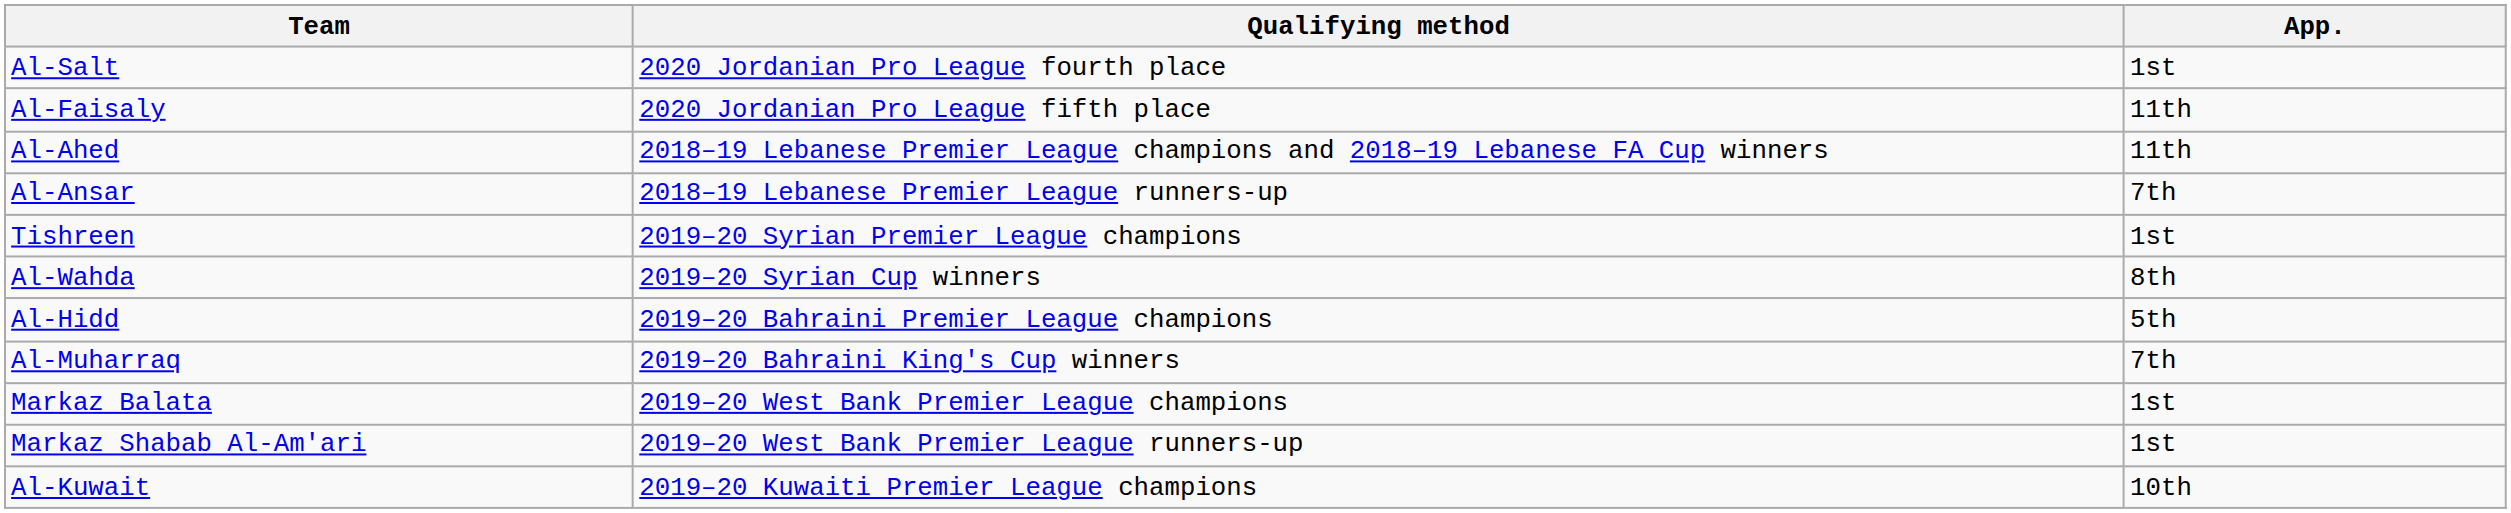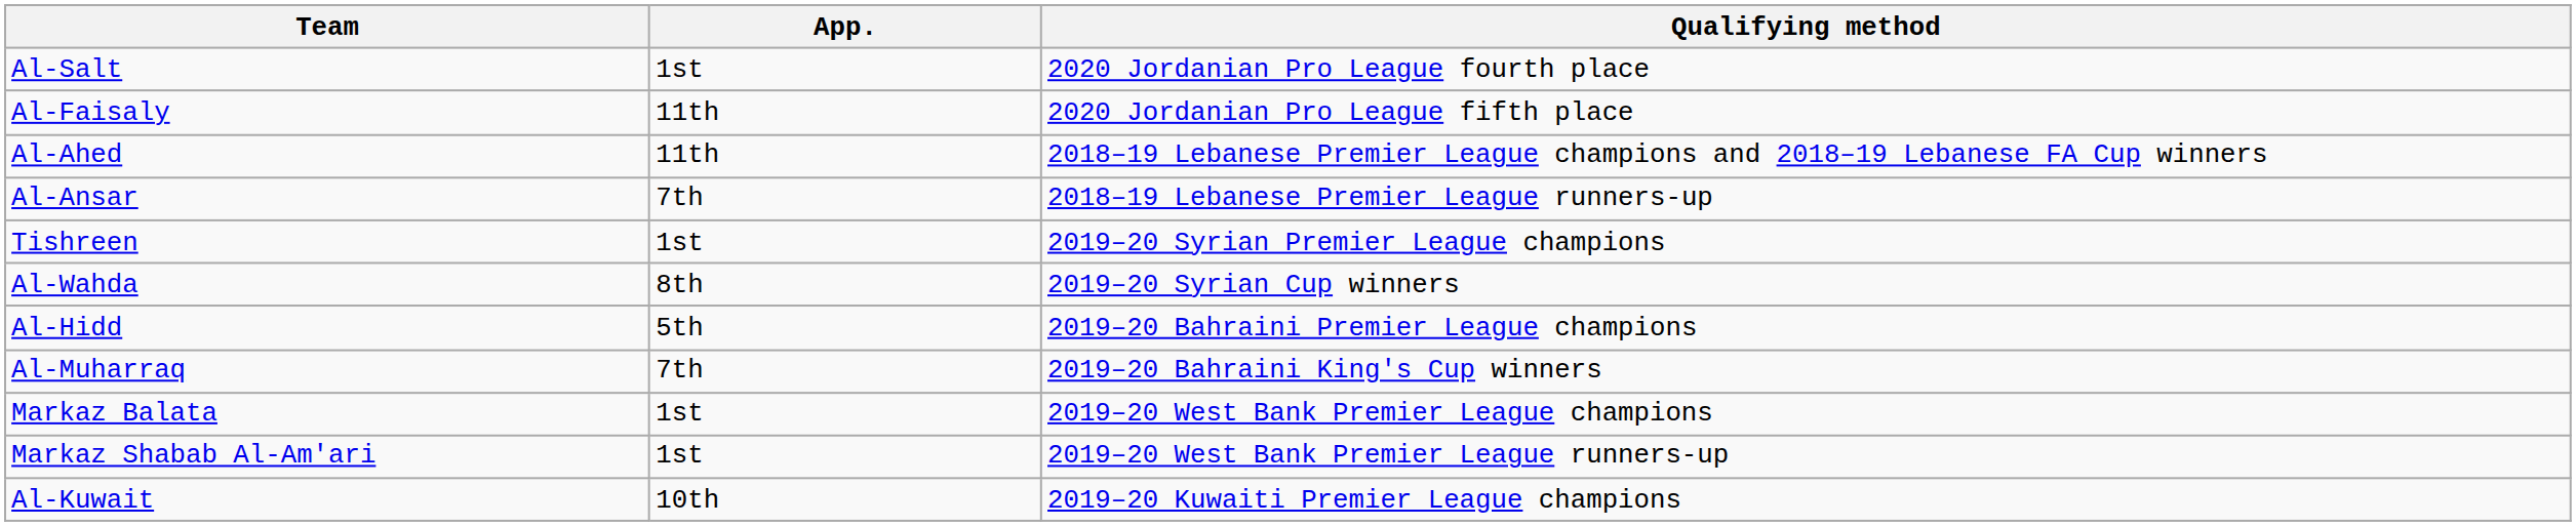columns swapped: Qualifying method <-> App.
